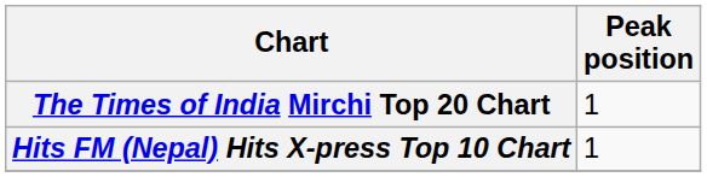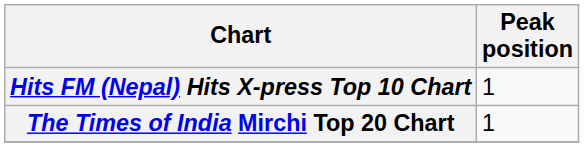rows swapped: The Times of India Mirchi Top 20 Chart <-> Hits FM (Nepal) Hits X-press Top 10 Chart
